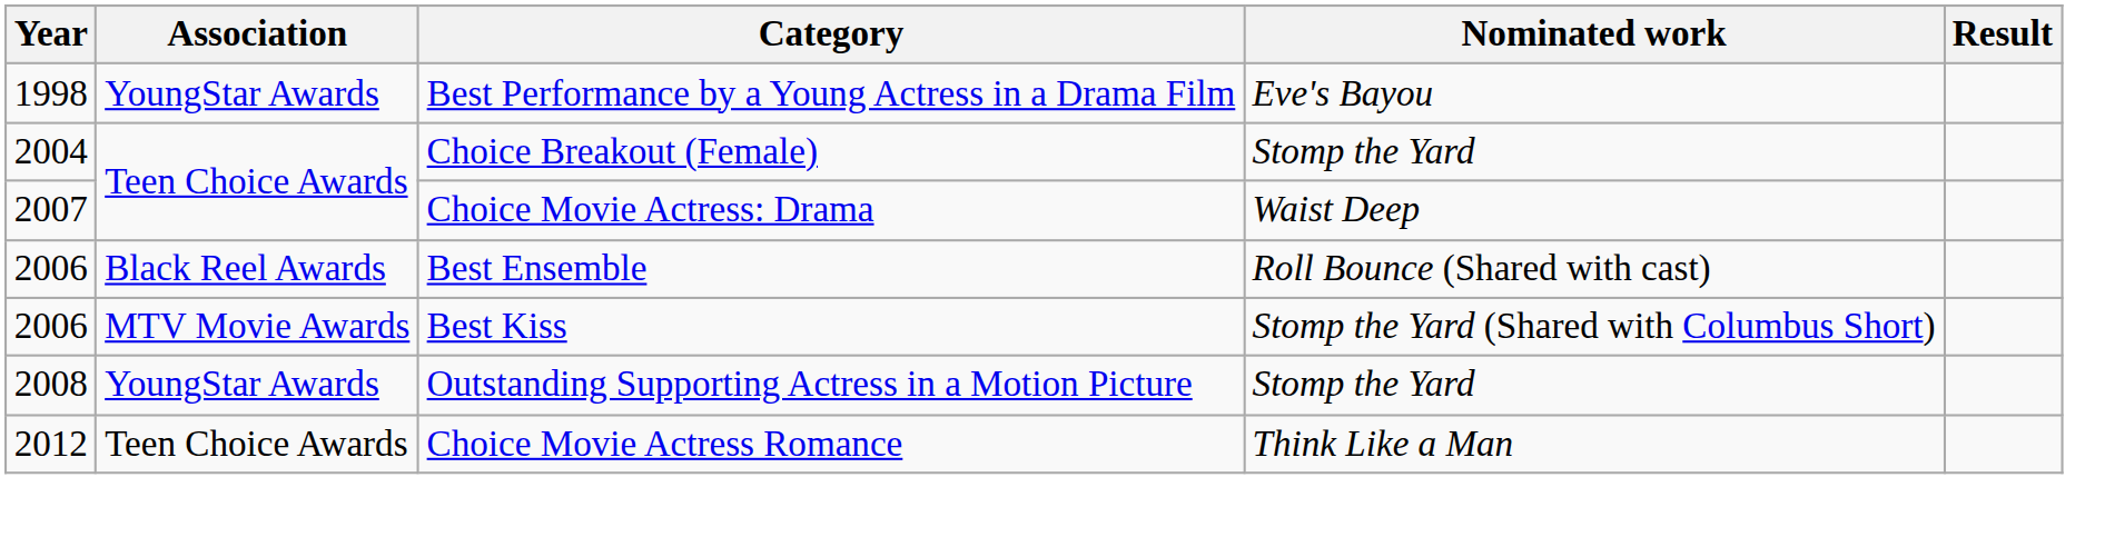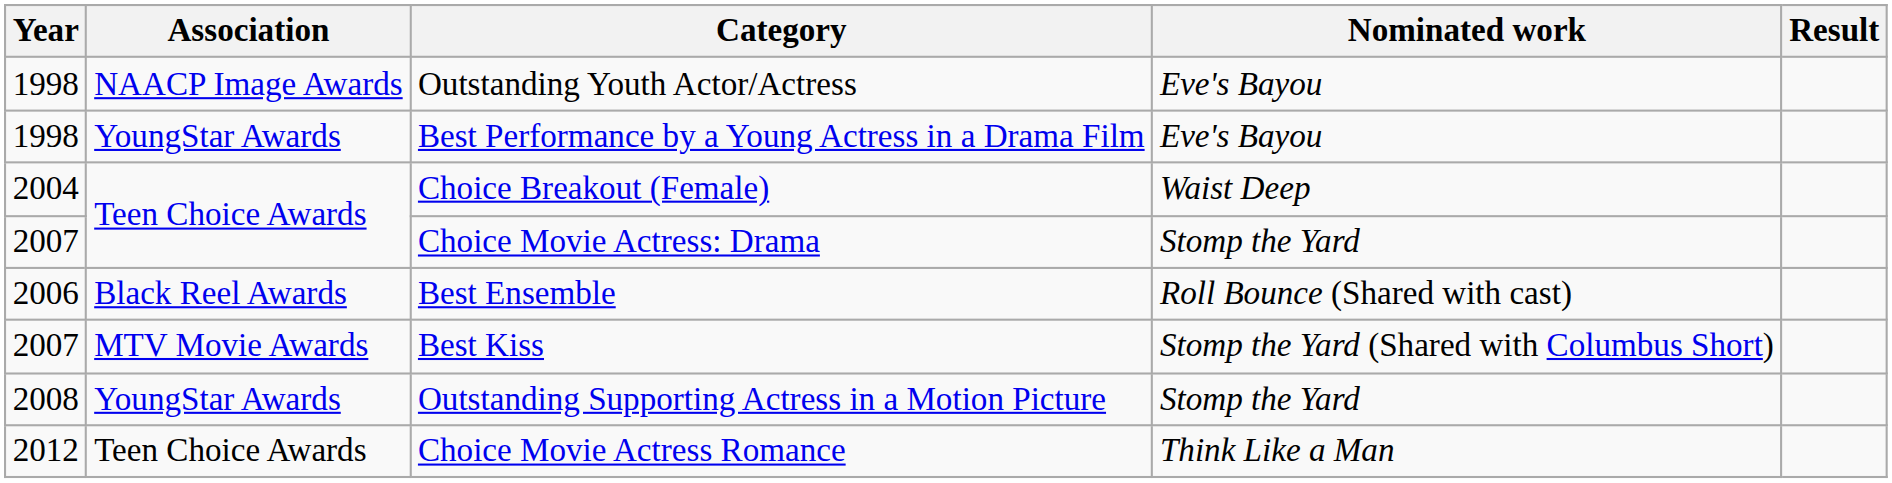+ row: 1998 | NAACP Image Awards | Outstanding Youth Actor/Actress | Eve's Bayou
Choice Breakout (Female) | Nominated work: Stomp the Yard -> Waist Deep
Choice Movie Actress: Drama | Nominated work: Waist Deep -> Stomp the Yard
Best Kiss | Year: 2006 -> 2007
